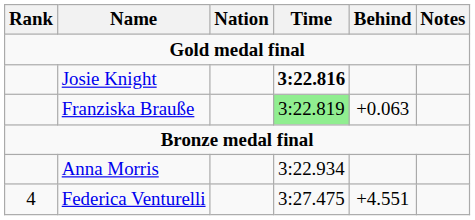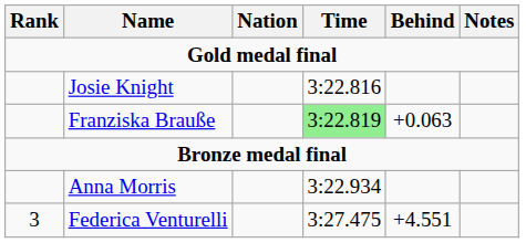Josie Knight | Time: bold -> normal
Federica Venturelli | Rank: 4 -> 3
